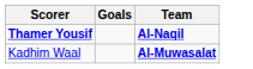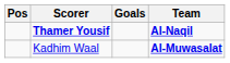+ column: Pos
